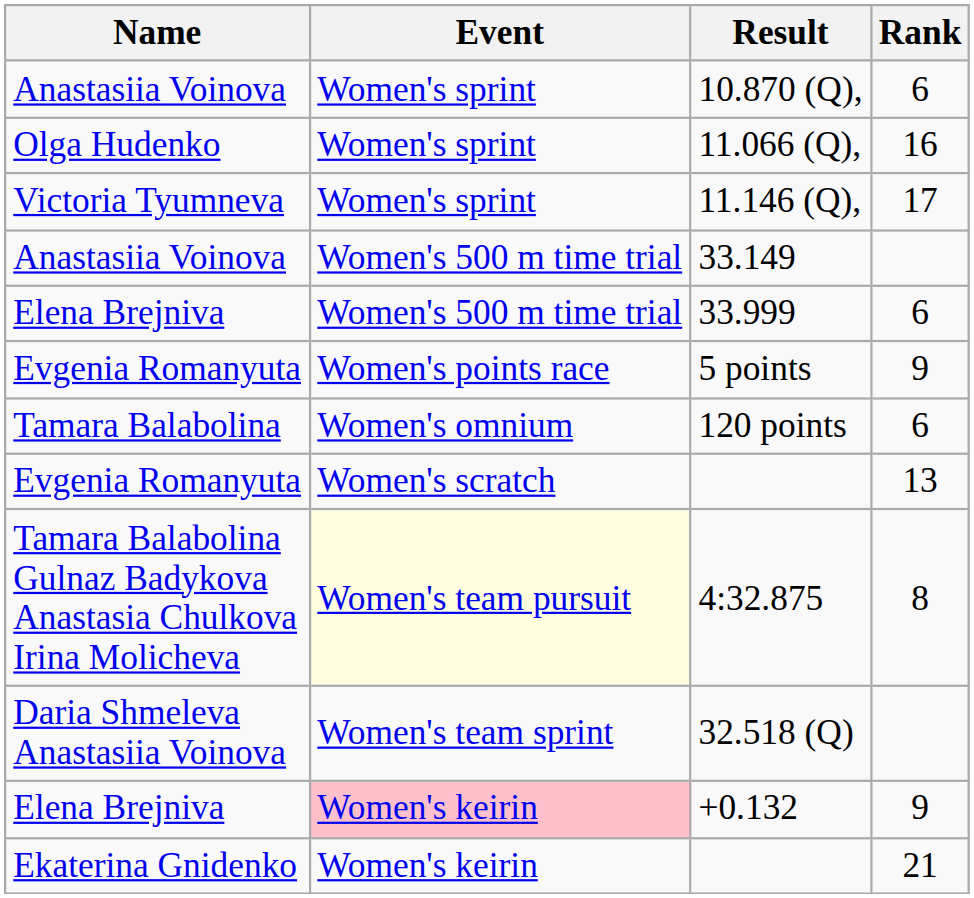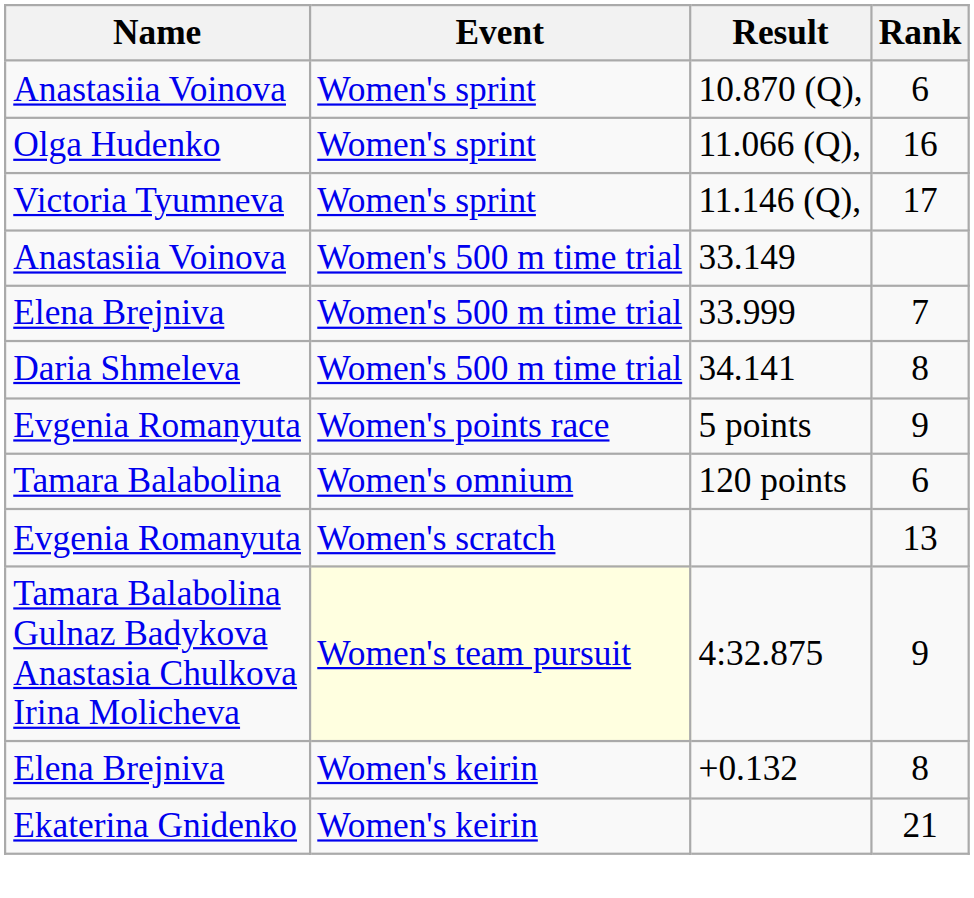33.999 | Rank: 6 -> 7
+ row: Daria Shmeleva | Women's 500 m time trial | 34.141 | 8
4:32.875 | Rank: 8 -> 9
- row: Daria Shmeleva Anastasiia Voinova | Women's team sprint | 32.518 (Q)
+0.132 | Event: pink background -> no background
+0.132 | Rank: 9 -> 8
